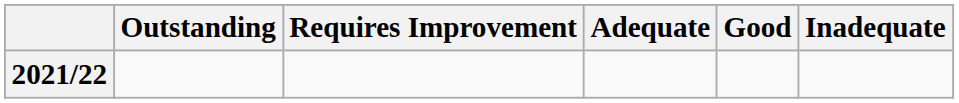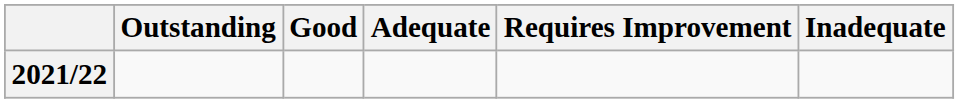columns swapped: Good <-> Requires Improvement
